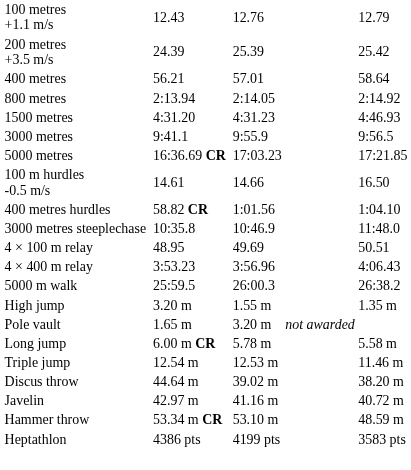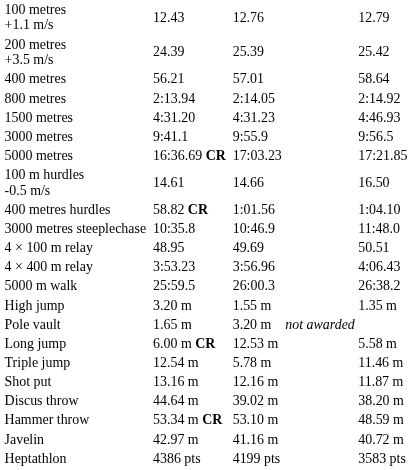Long jump | column 5: 5.78 m -> 12.53 m
Triple jump | column 5: 12.53 m -> 5.78 m
+ row: Shot put | 13.16 m | 12.16 m | 11.87 m
rows swapped: Hammer throw <-> Javelin
